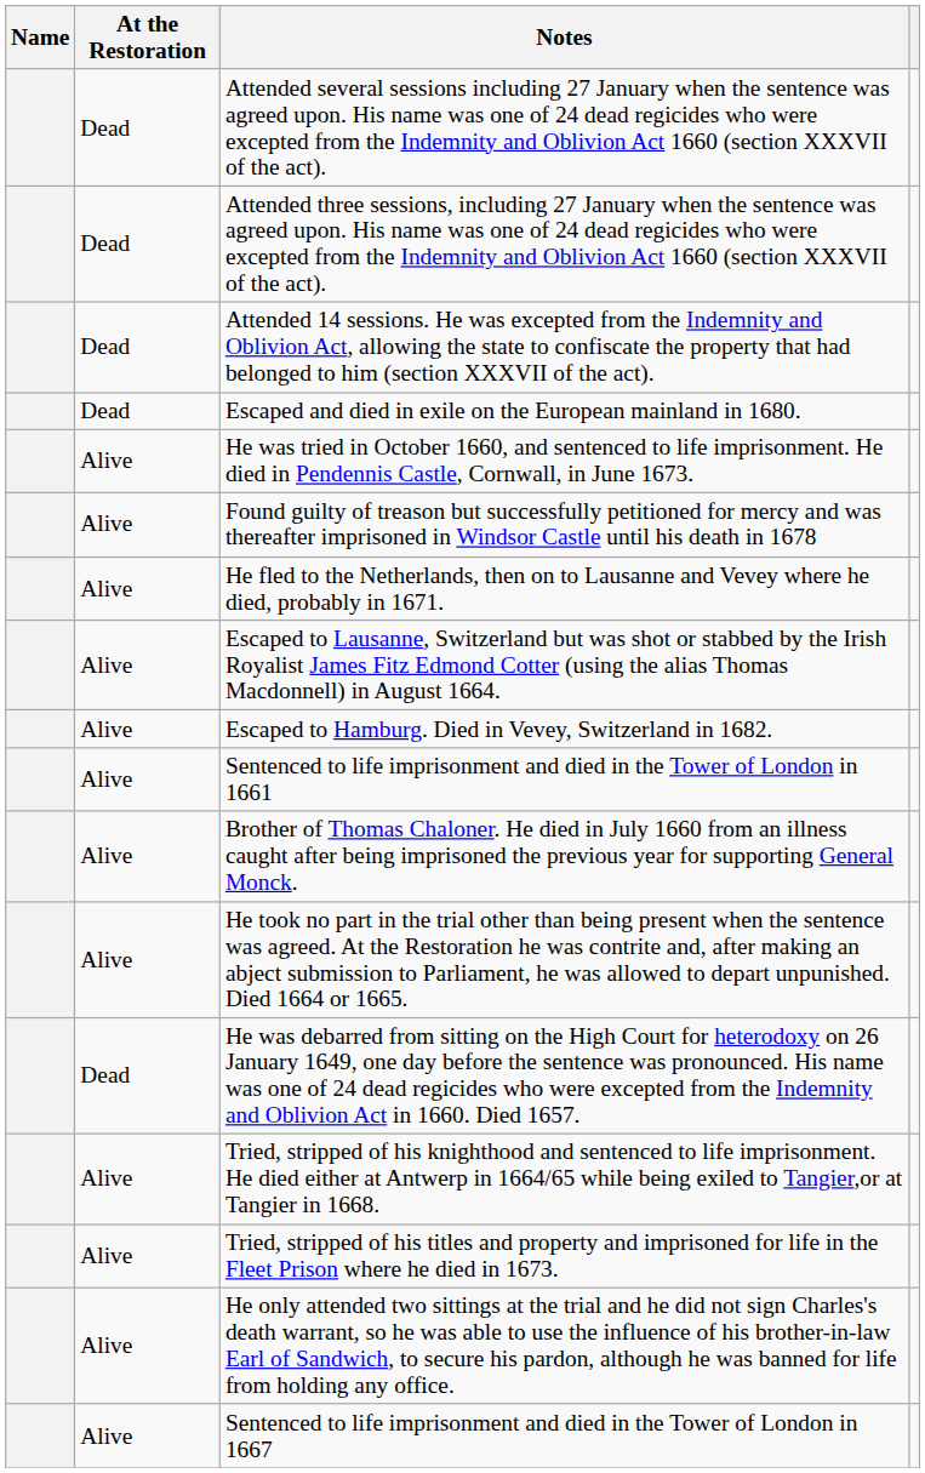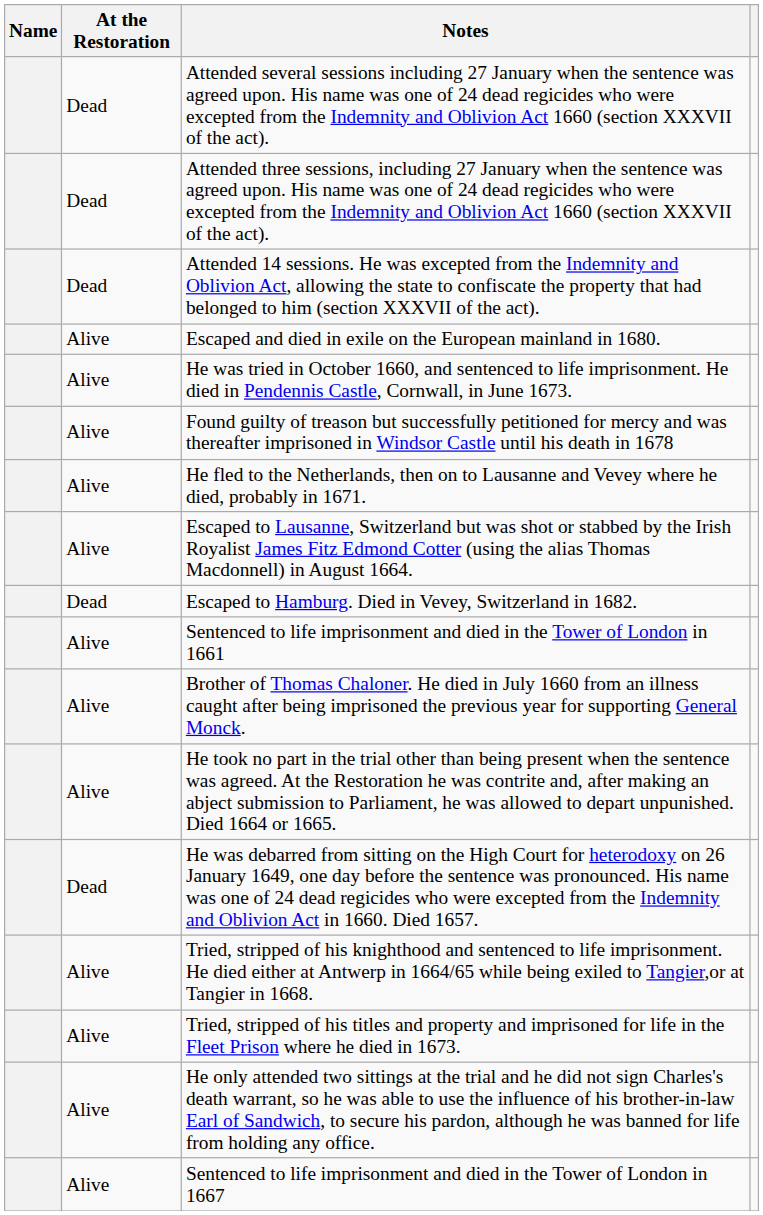Escaped and died in exile on the European mainland in 1680. | At the Restoration: Dead -> Alive
Escaped to Hamburg. Died in Vevey, Switzerland in 1682. | At the Restoration: Alive -> Dead
